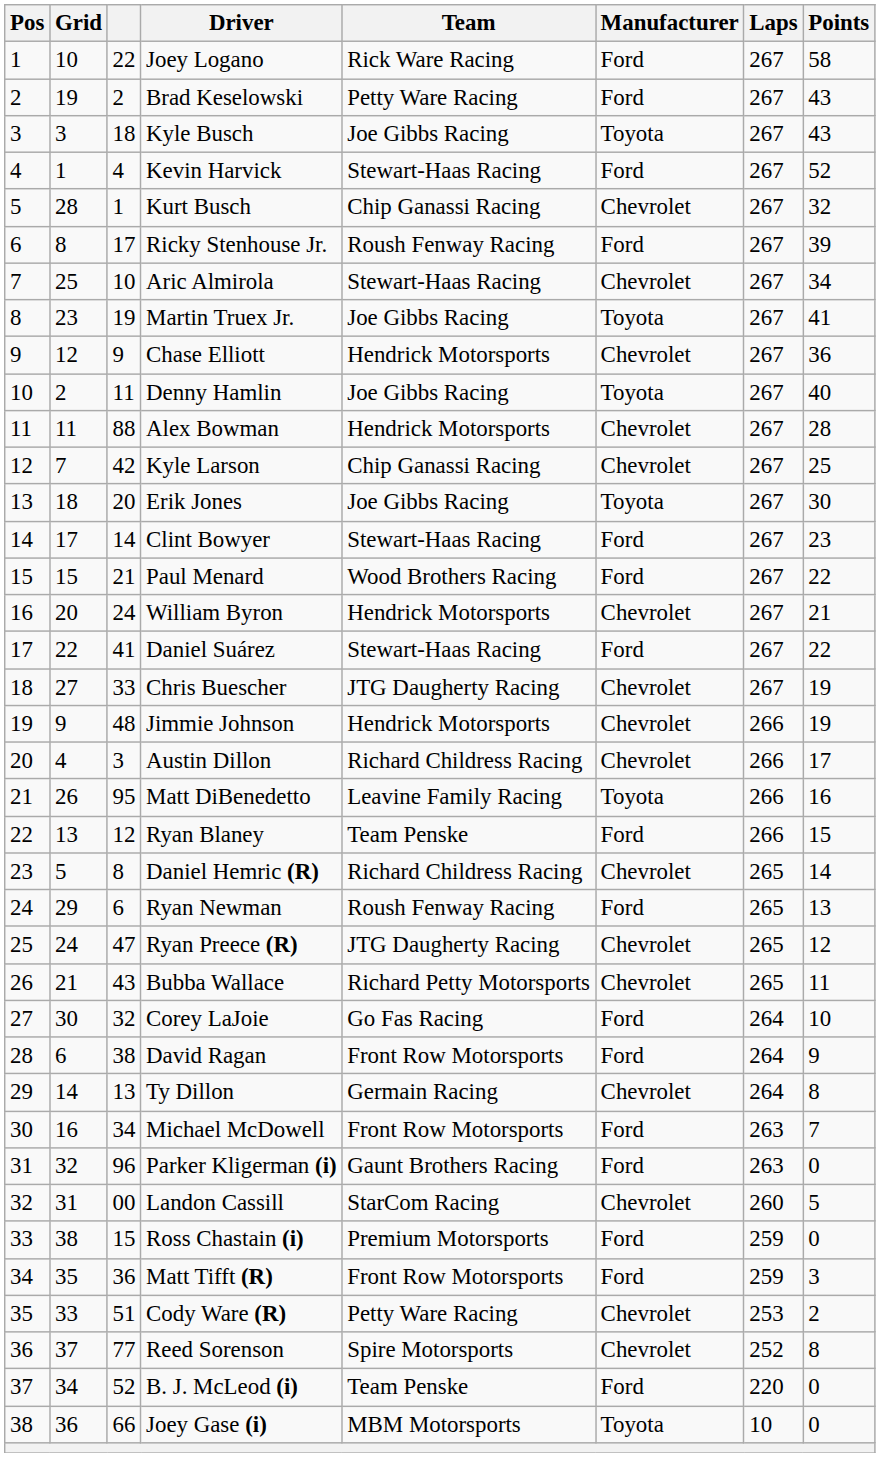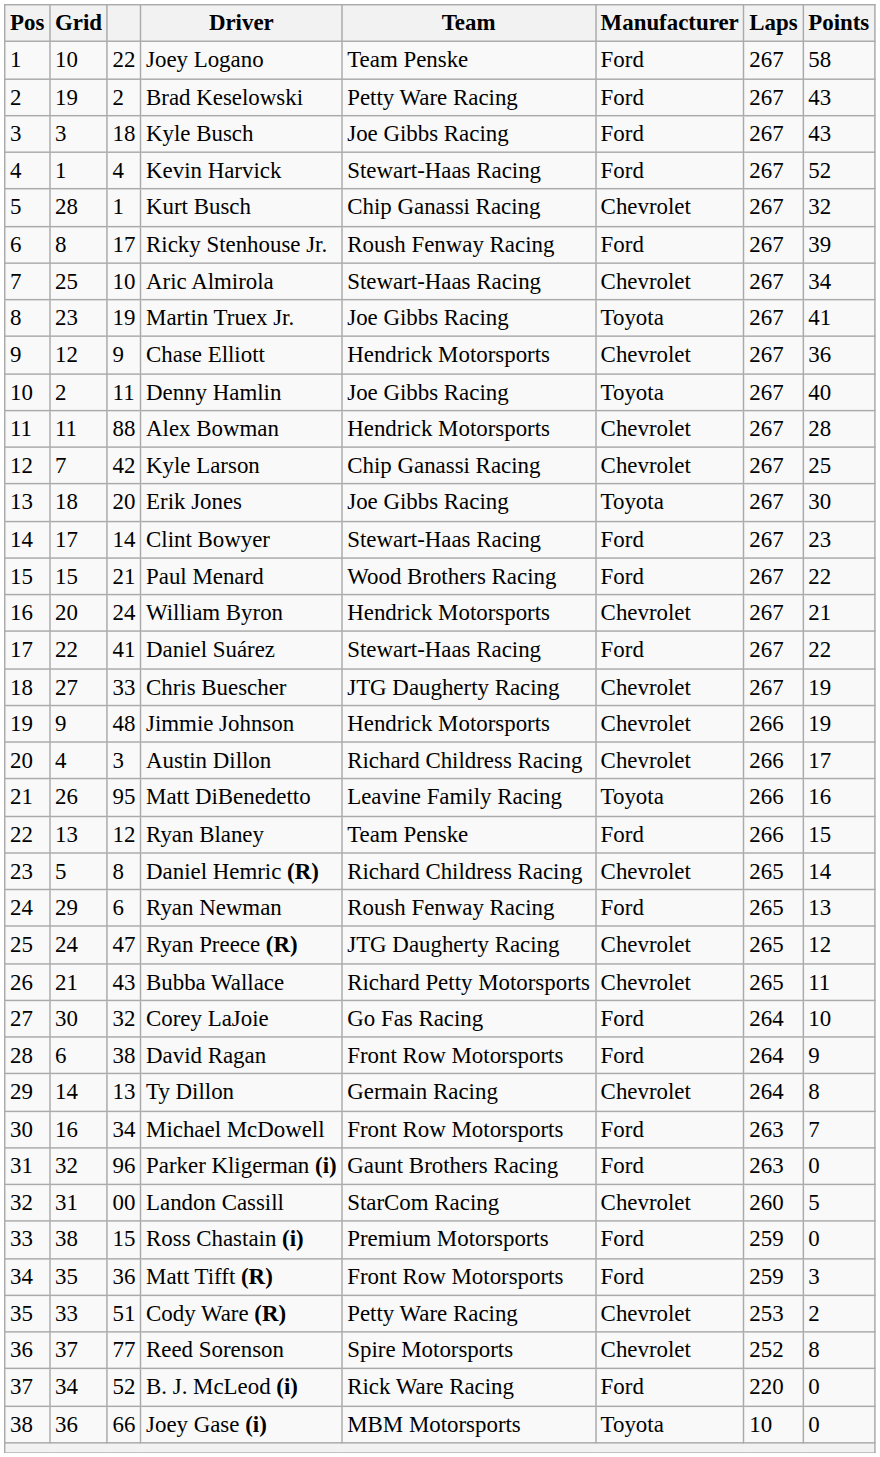Joey Logano | Team: Rick Ware Racing -> Team Penske
Kyle Busch | Manufacturer: Toyota -> Ford
B. J. McLeod (i) | Team: Team Penske -> Rick Ware Racing
